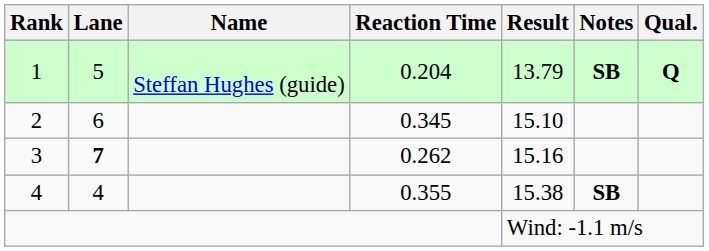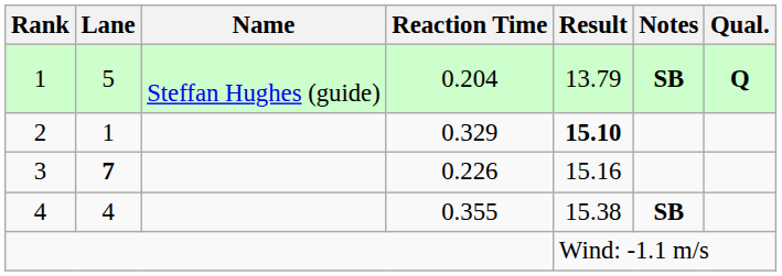2 | Lane: 6 -> 1
2 | Reaction Time: 0.345 -> 0.329
2 | Result: normal -> bold
3 | Reaction Time: 0.262 -> 0.226
